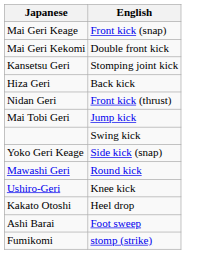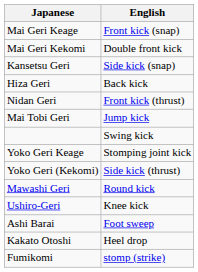Kansetsu Geri | English: Stomping joint kick -> Side kick (snap)
Yoko Geri Keage | English: Side kick (snap) -> Stomping joint kick
+ row: Yoko Geri (Kekomi) | Side kick (thrust)
rows swapped: Ashi Barai <-> Kakato Otoshi
